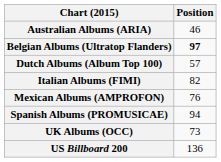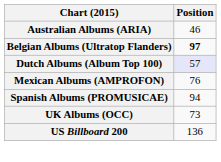Dutch Albums (Album Top 100) | Position: no background -> lavender background
- row: Italian Albums (FIMI) | 82
